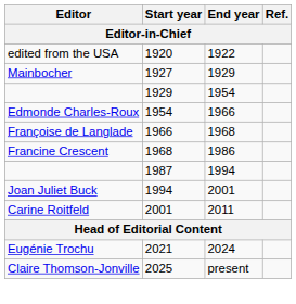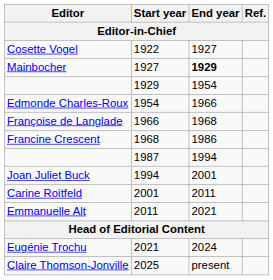- row: edited from the USA | 1920 | 1922
+ row: Cosette Vogel | 1922 | 1927
Mainbocher | End year: normal -> bold
+ row: Emmanuelle Alt | 2011 | 2021
